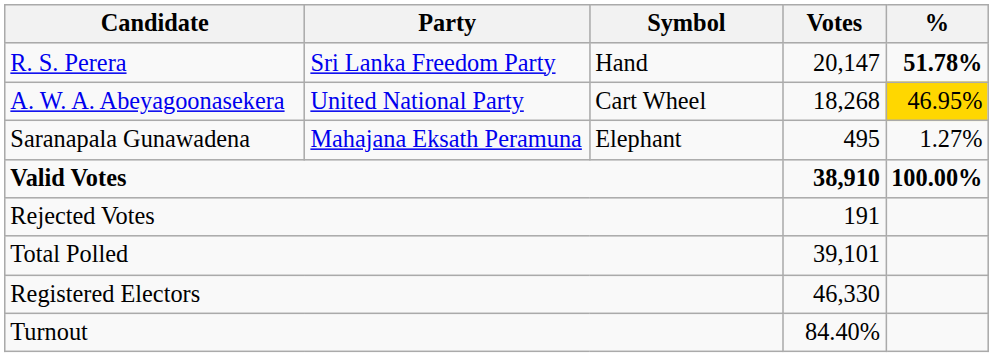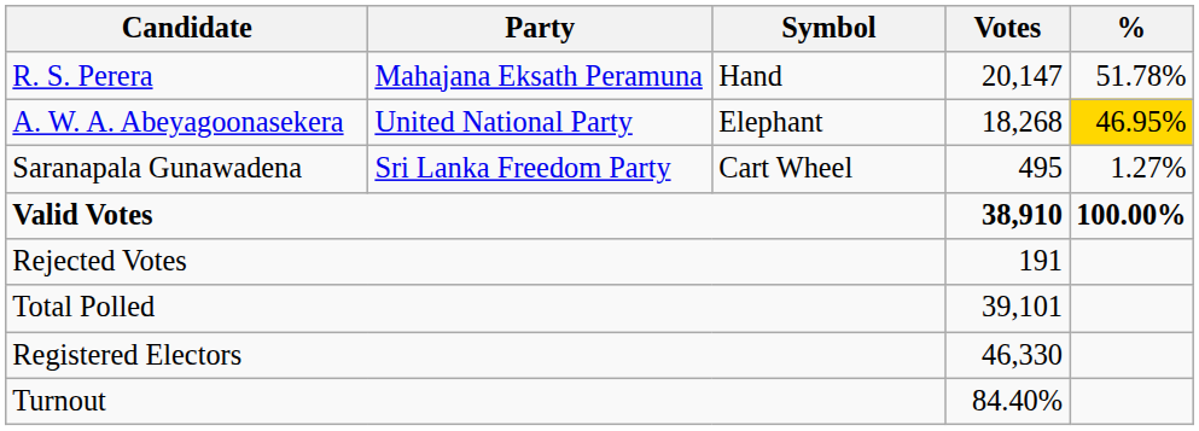R. S. Perera | Party: Sri Lanka Freedom Party -> Mahajana Eksath Peramuna
R. S. Perera | %: bold -> normal
A. W. A. Abeyagoonasekera | Symbol: Cart Wheel -> Elephant
Saranapala Gunawadena | Party: Mahajana Eksath Peramuna -> Sri Lanka Freedom Party
Saranapala Gunawadena | Symbol: Elephant -> Cart Wheel
